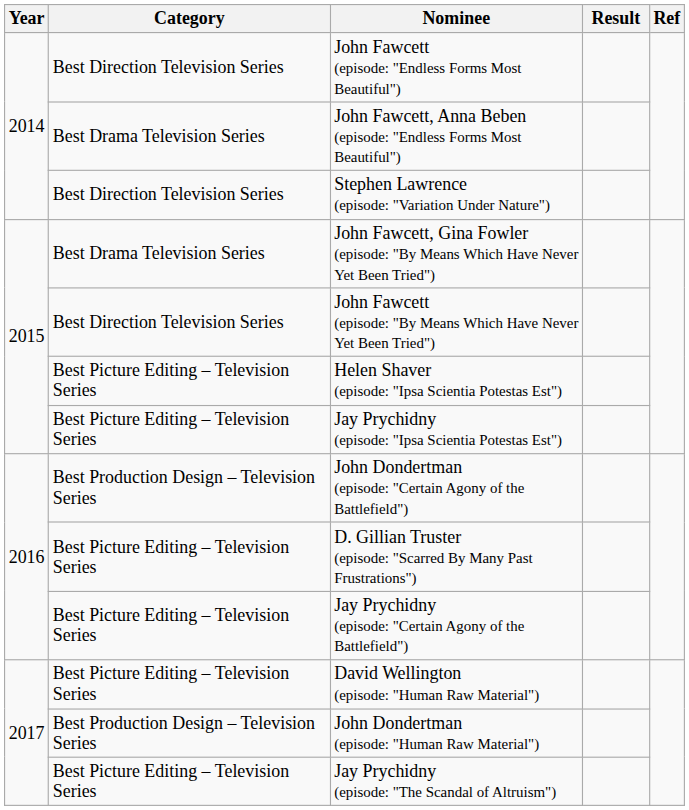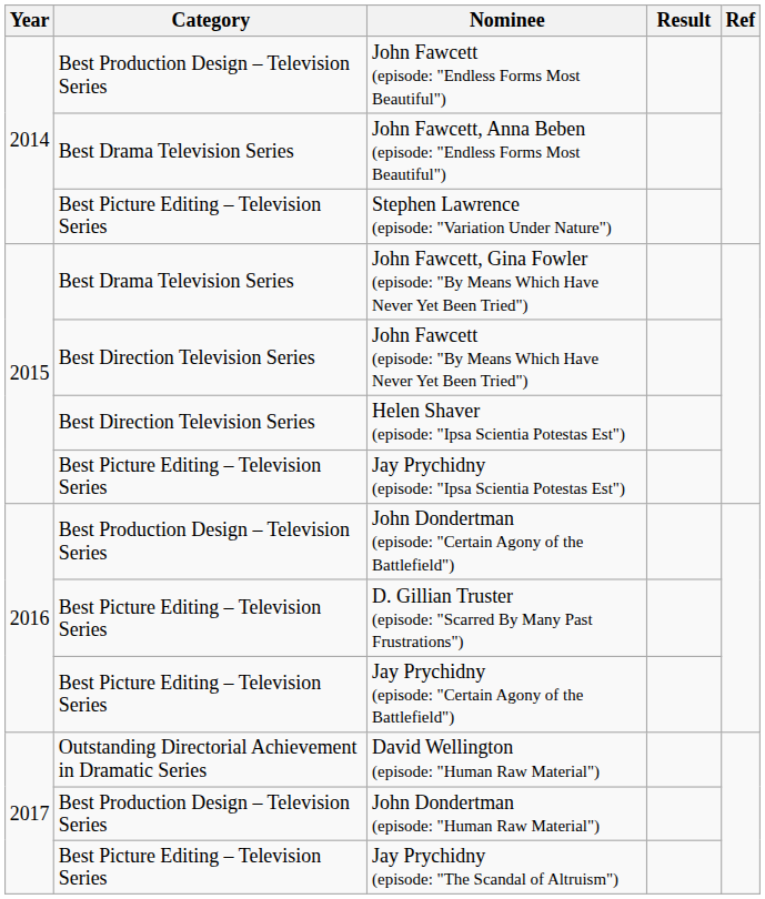John Fawcett (episode: "Endless Forms Most Beautiful") | Category: Best Direction Television Series -> Best Production Design – Television Series
Stephen Lawrence (episode: "Variation Under Nature") | Category: Best Direction Television Series -> Best Picture Editing – Television Series
Helen Shaver (episode: "Ipsa Scientia Potestas Est") | Category: Best Picture Editing – Television Series -> Best Direction Television Series
David Wellington (episode: "Human Raw Material") | Category: Best Picture Editing – Television Series -> Outstanding Directorial Achievement in Dramatic Series
